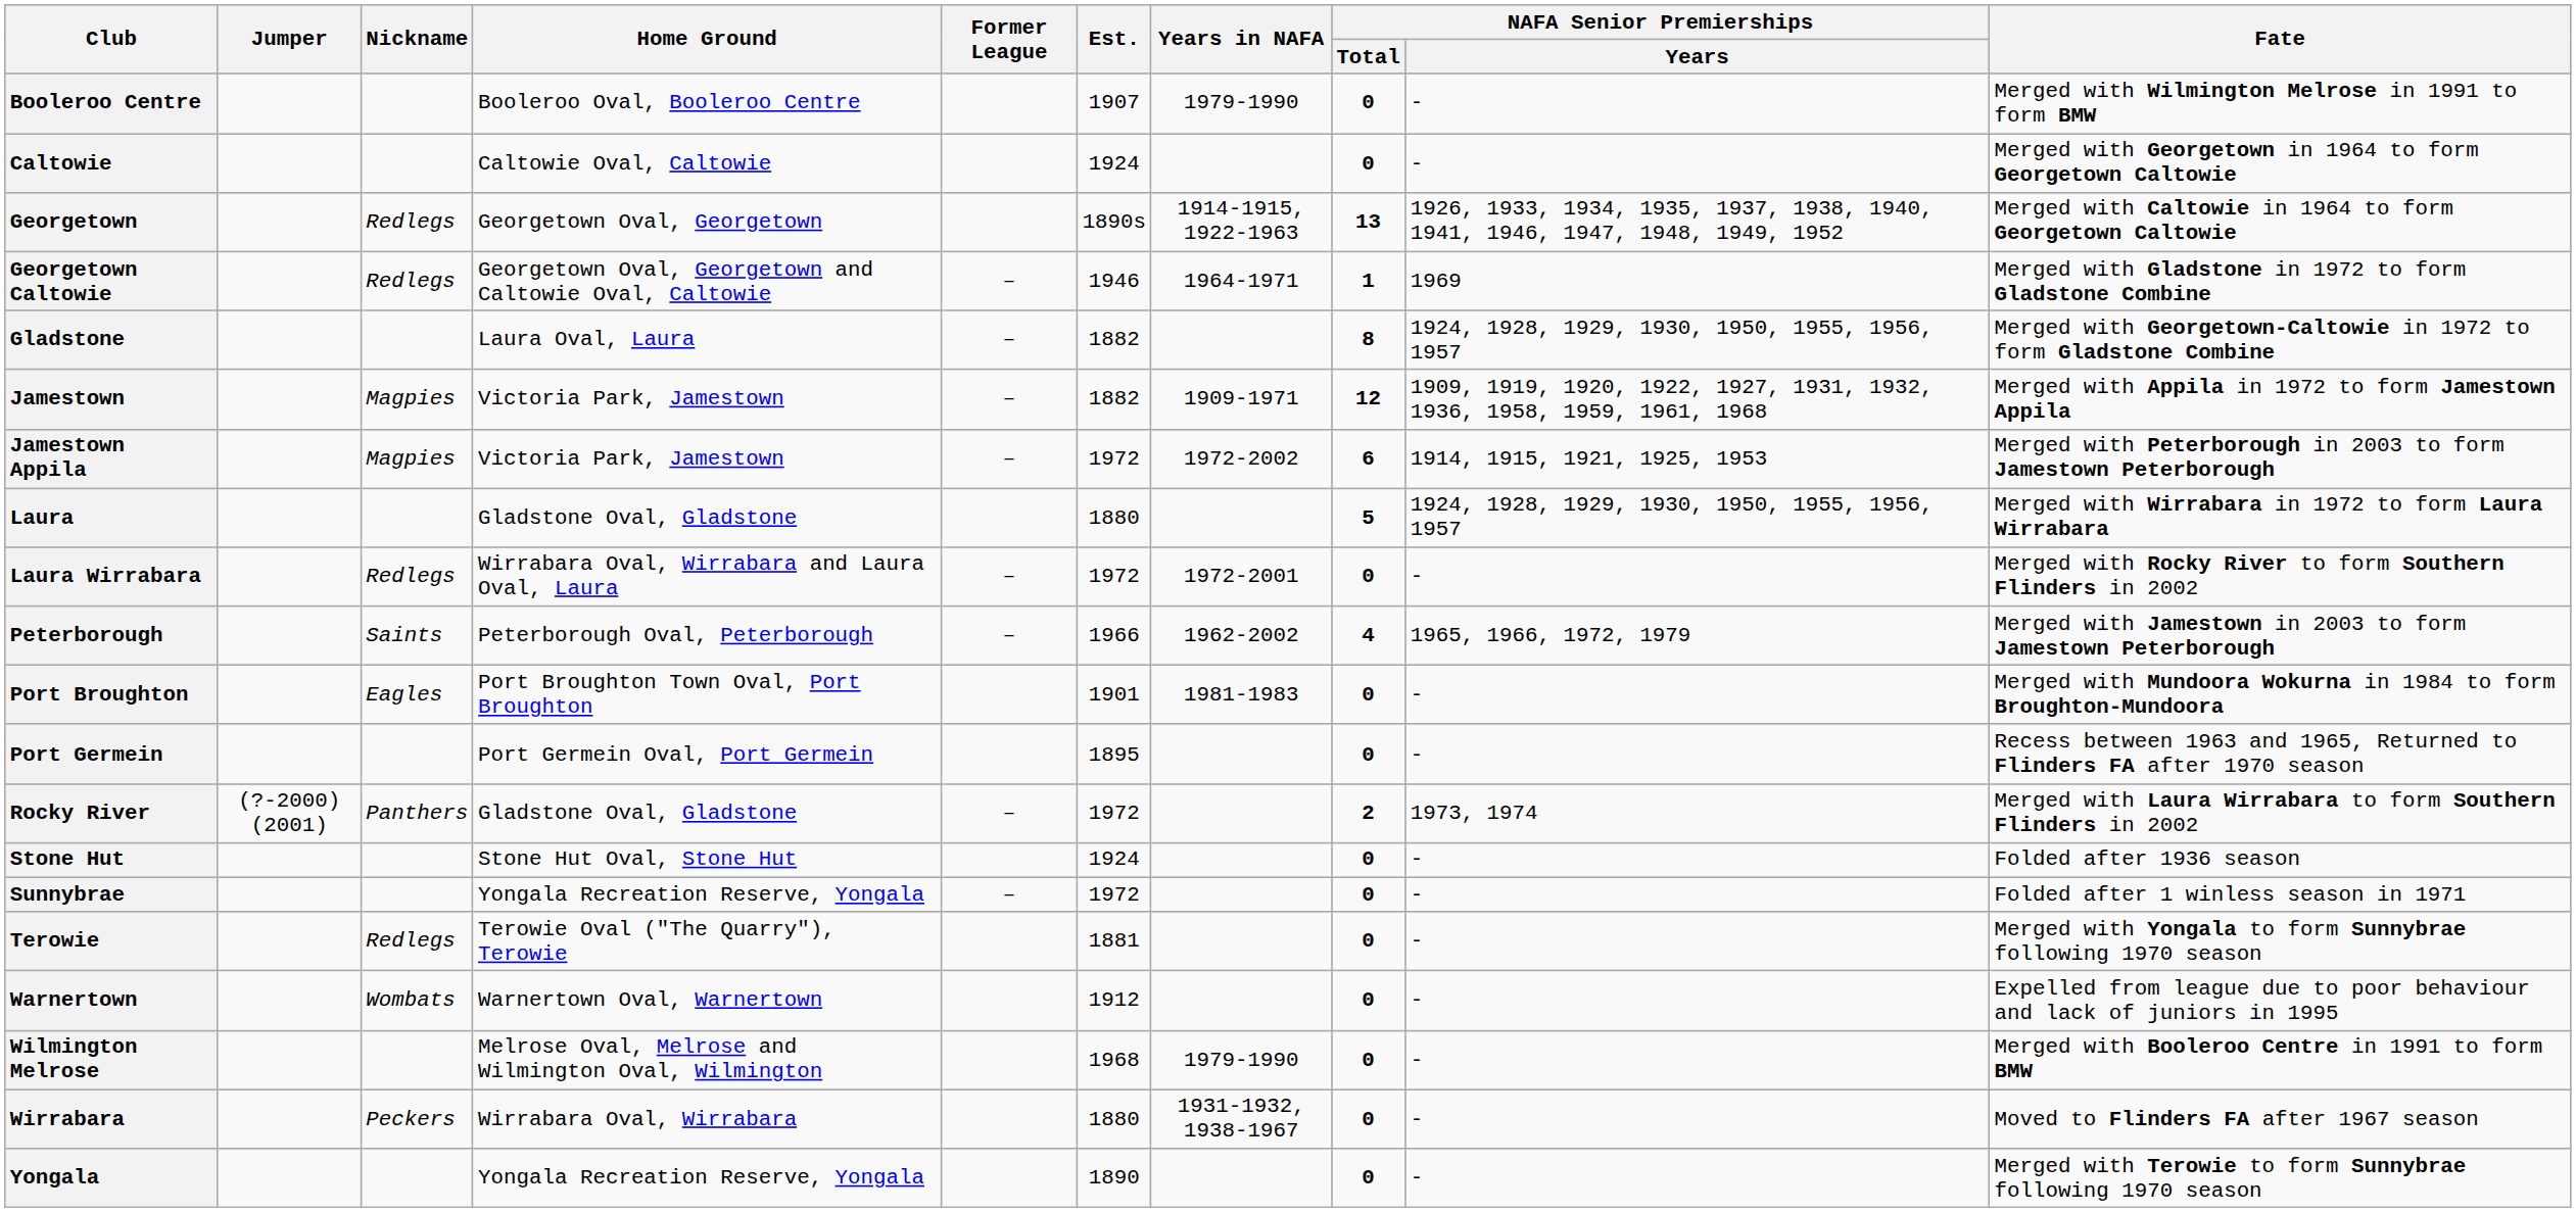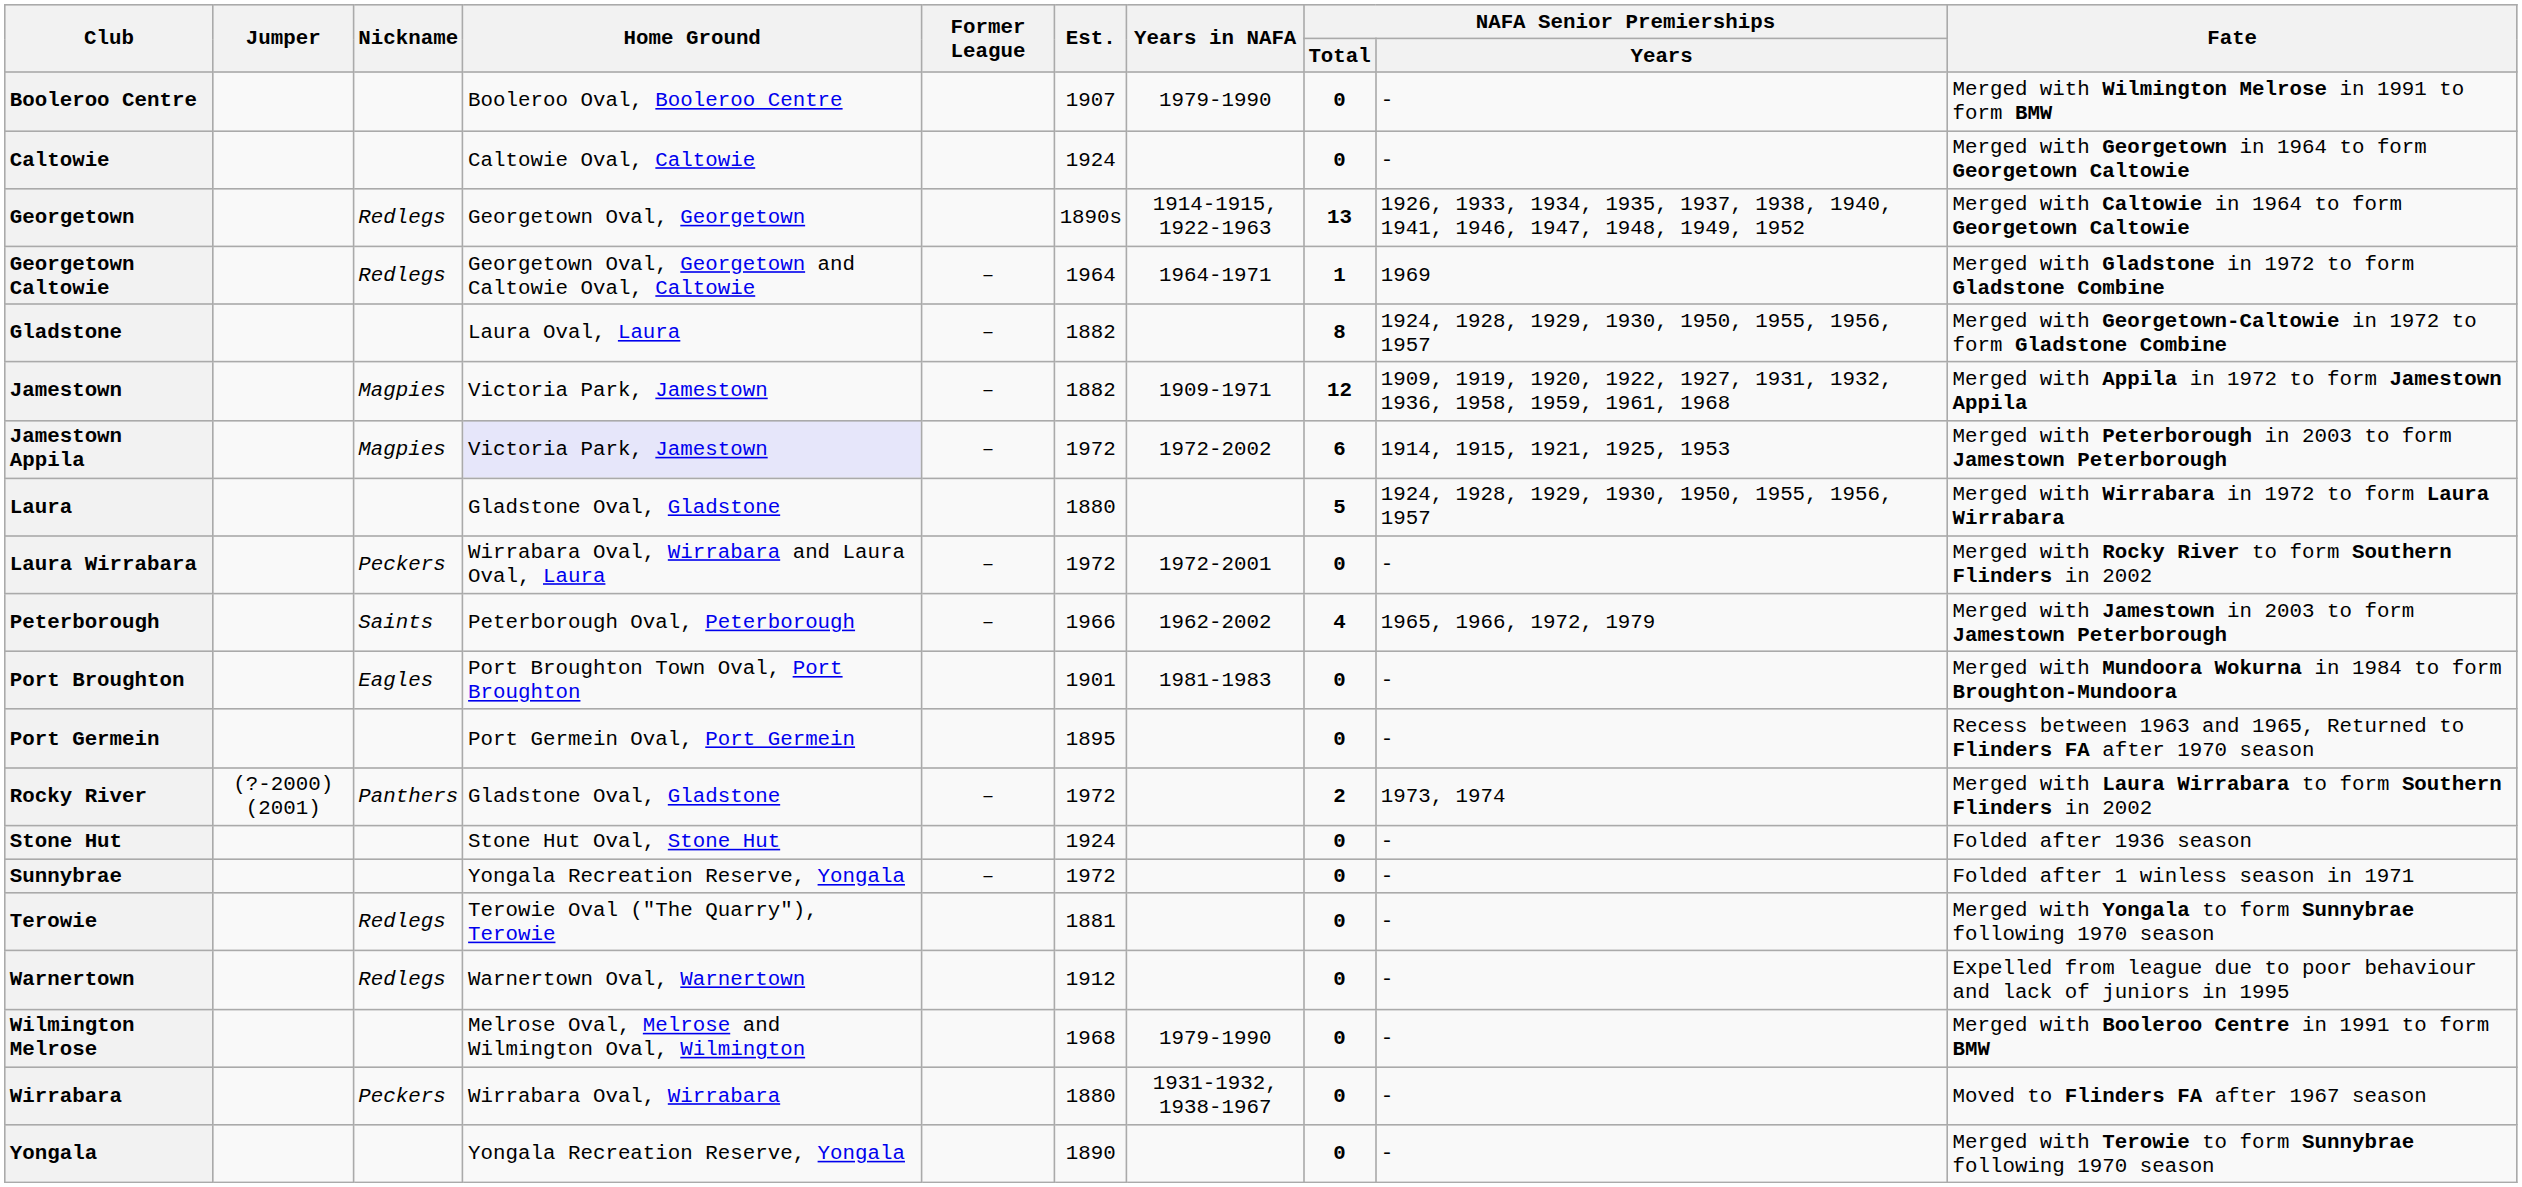Georgetown Caltowie | Est.: 1946 -> 1964
Jamestown Appila | Home Ground: no background -> lavender background
Laura Wirrabara | Nickname: Redlegs -> Peckers
Warnertown | Nickname: Wombats -> Redlegs
